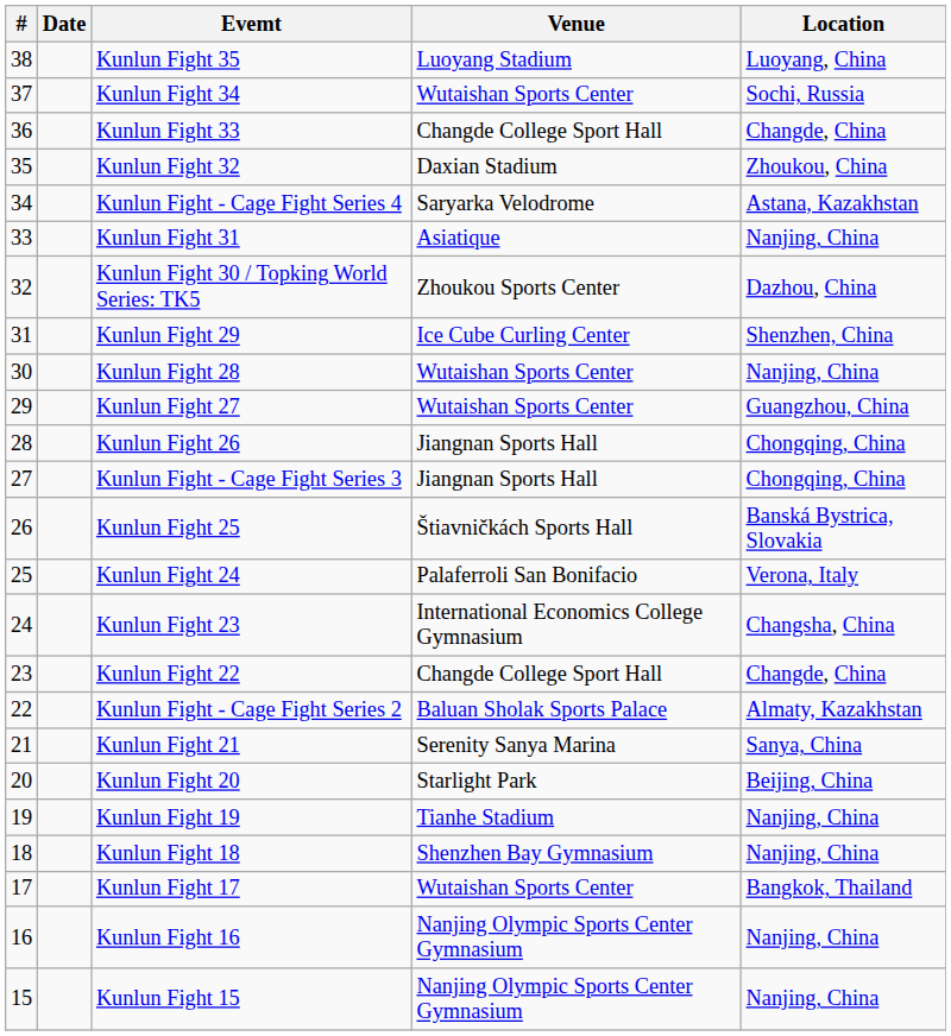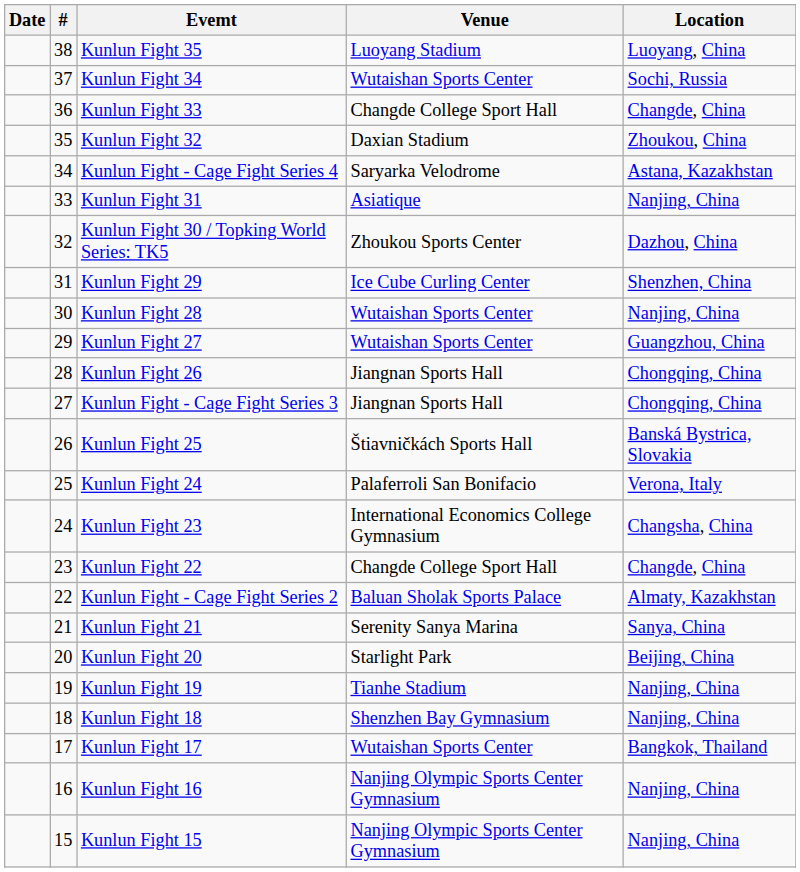columns swapped: # <-> Date
